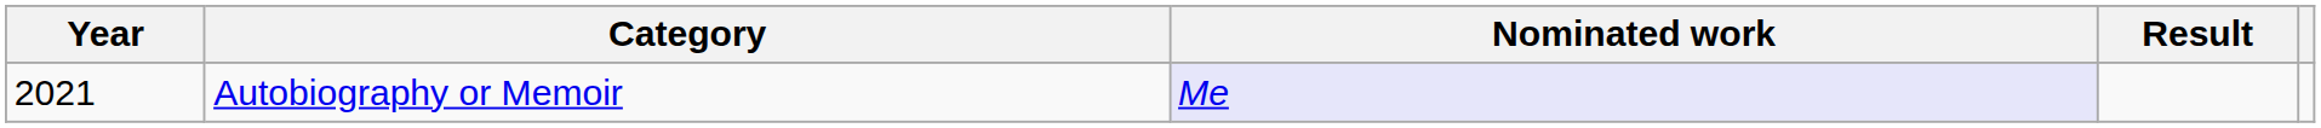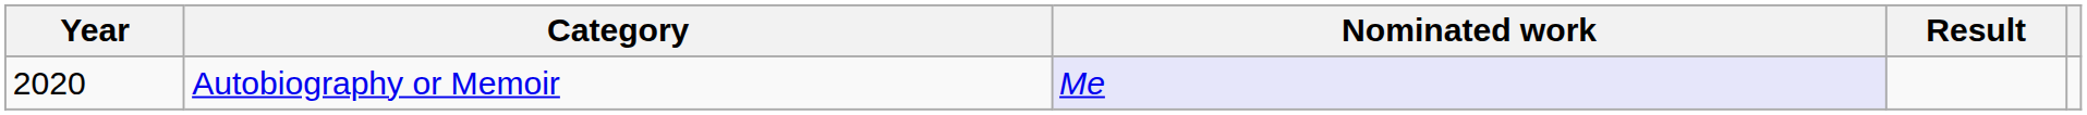Autobiography or Memoir | Year: 2021 -> 2020
